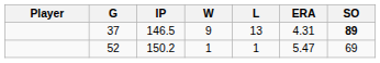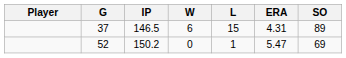37 | W: 9 -> 6
37 | L: 13 -> 15
37 | SO: bold -> normal
52 | W: 1 -> 0
